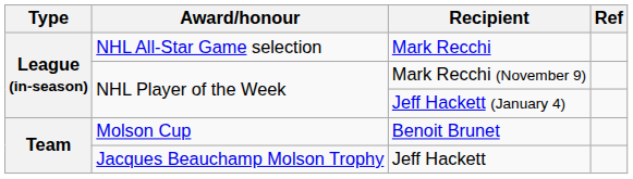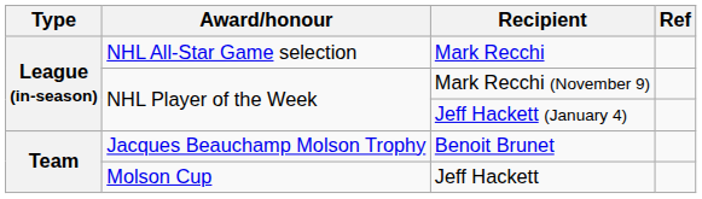Benoit Brunet | Award/honour: Molson Cup -> Jacques Beauchamp Molson Trophy
Jeff Hackett | Award/honour: Jacques Beauchamp Molson Trophy -> Molson Cup
